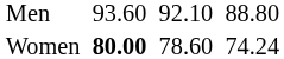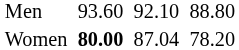Women | column 5: 78.60 -> 87.04
Women | column 7: 74.24 -> 78.20
